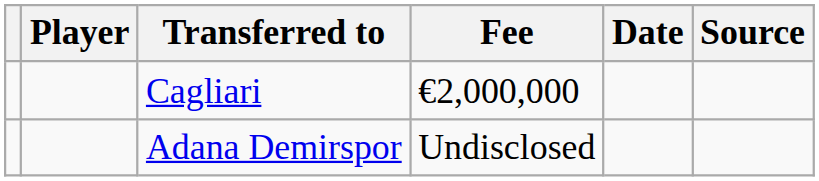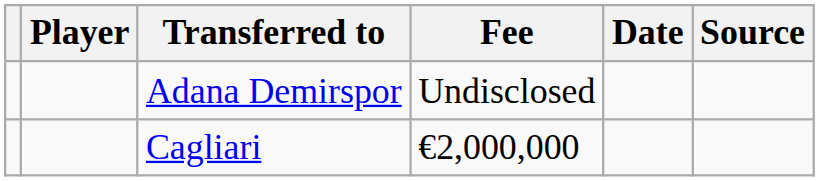rows swapped: Adana Demirspor <-> Cagliari
